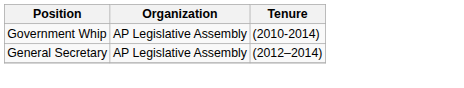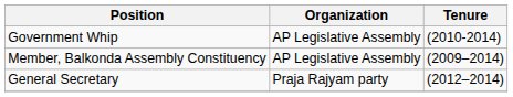+ row: Member, Balkonda Assembly Constituency | AP Legislative Assembly | (2009–2014)
General Secretary | Organization: AP Legislative Assembly -> Praja Rajyam party
